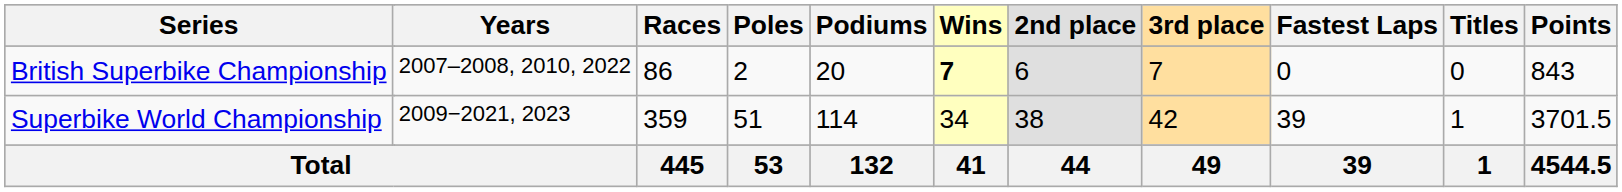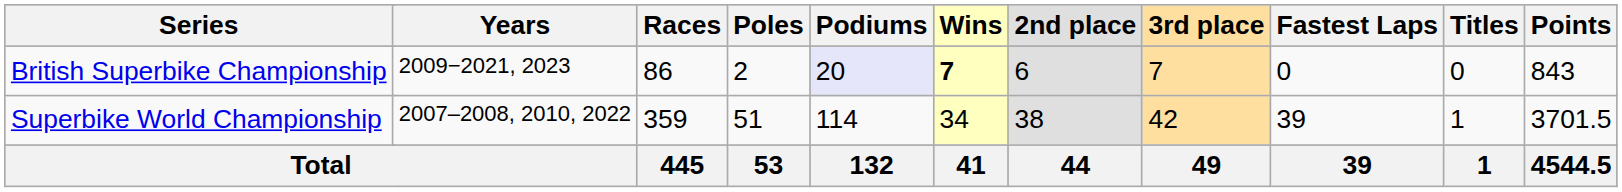British Superbike Championship | Years: 2007–2008, 2010, 2022 -> 2009−2021, 2023
British Superbike Championship | Podiums: no background -> lavender background
Superbike World Championship | Years: 2009−2021, 2023 -> 2007–2008, 2010, 2022
